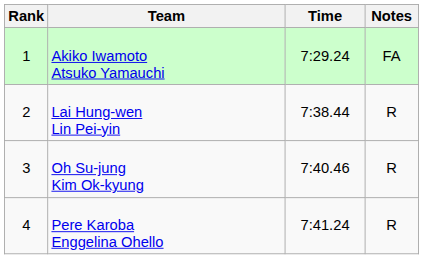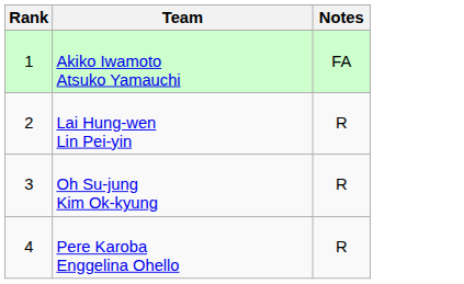- column: Time | 7:29.24 | 7:38.44 | 7:40.46 | 7:41.24
